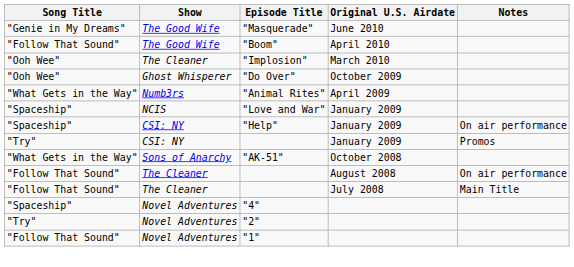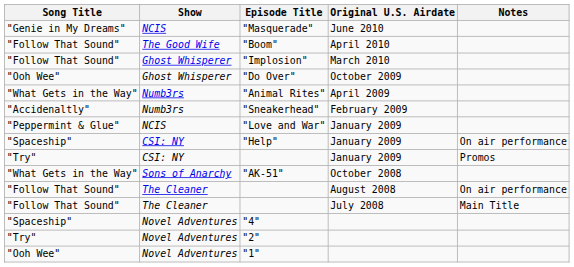"Masquerade" | Show: The Good Wife -> NCIS
"Implosion" | Song Title: "Ooh Wee" -> "Follow That Sound"
"Implosion" | Show: The Cleaner -> Ghost Whisperer
+ row: "Accidenaltly" | Numb3rs | "Sneakerhead" | February 2009
"Love and War" | Song Title: "Spaceship" -> "Peppermint & Glue"
"1" | Song Title: "Follow That Sound" -> "Ooh Wee"
